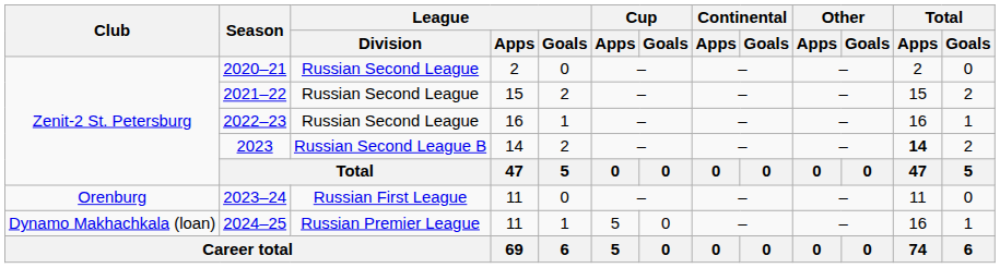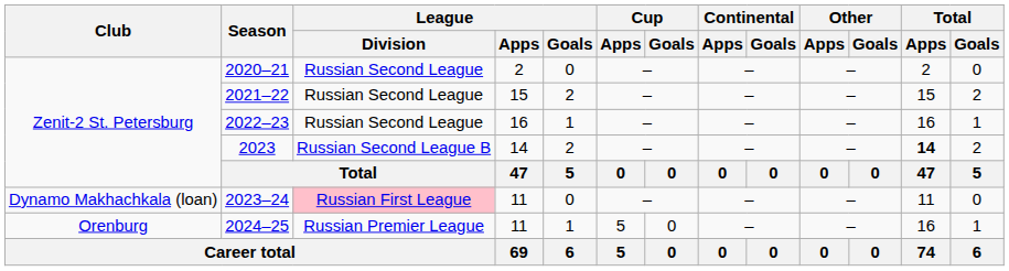2023–24 | Club: Orenburg -> Dynamo Makhachkala (loan)
2023–24 | League / Division: no background -> pink background
2024–25 | Club: Dynamo Makhachkala (loan) -> Orenburg
